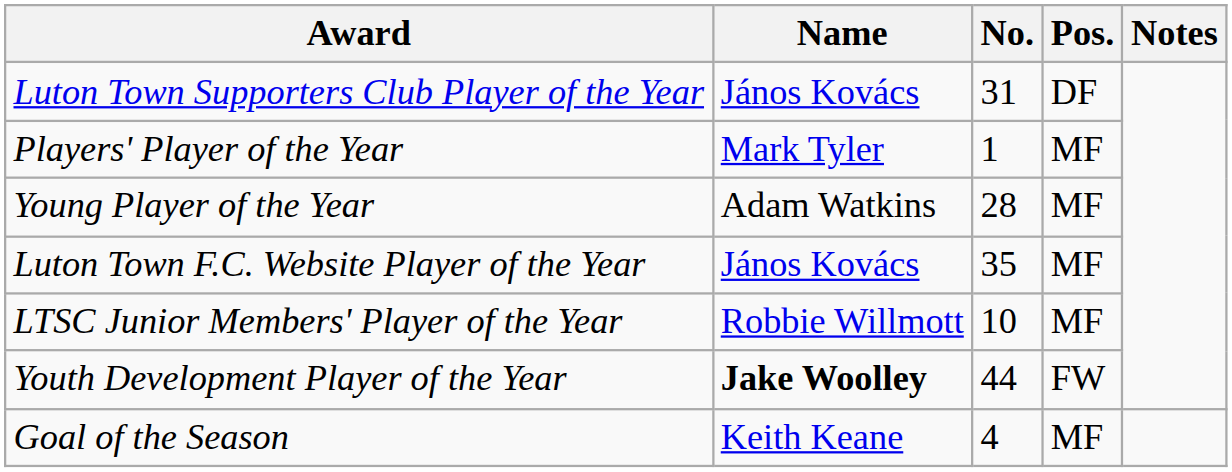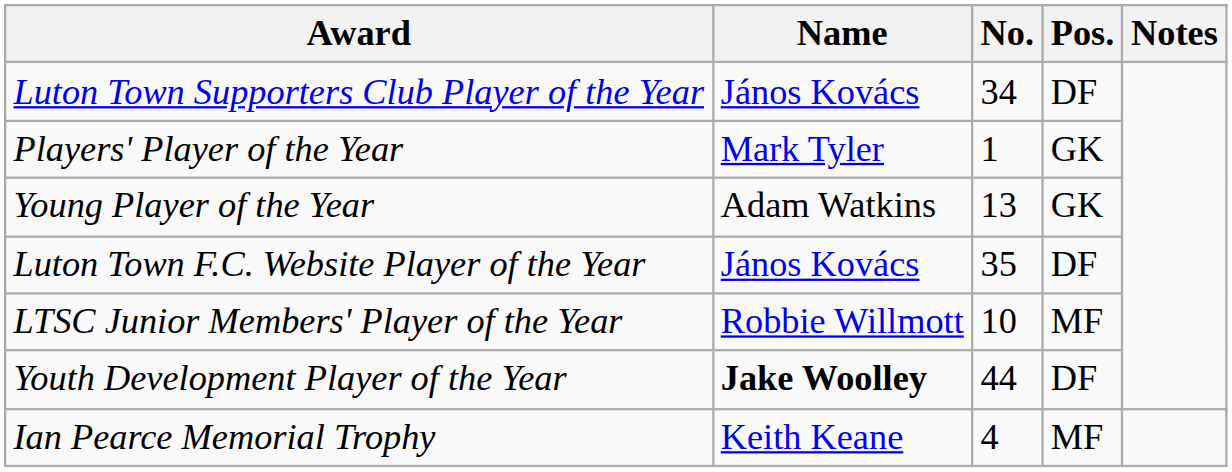Luton Town Supporters Club Player of the Year | No.: 31 -> 34
Players' Player of the Year | Pos.: MF -> GK
Young Player of the Year | No.: 28 -> 13
Young Player of the Year | Pos.: MF -> GK
Luton Town F.C. Website Player of the Year | Pos.: MF -> DF
Youth Development Player of the Year | Pos.: FW -> DF
+ row: Ian Pearce Memorial Trophy | Keith Keane | 4 | MF
- row: Goal of the Season | Keith Keane | 4 | MF
